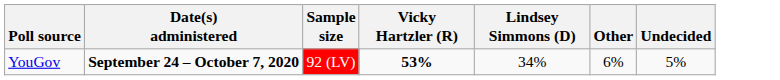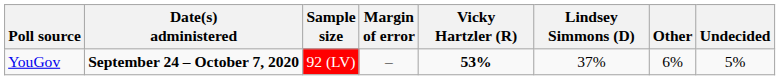+ column: Margin of error | –
YouGov | Lindsey Simmons (D): 34% -> 37%
